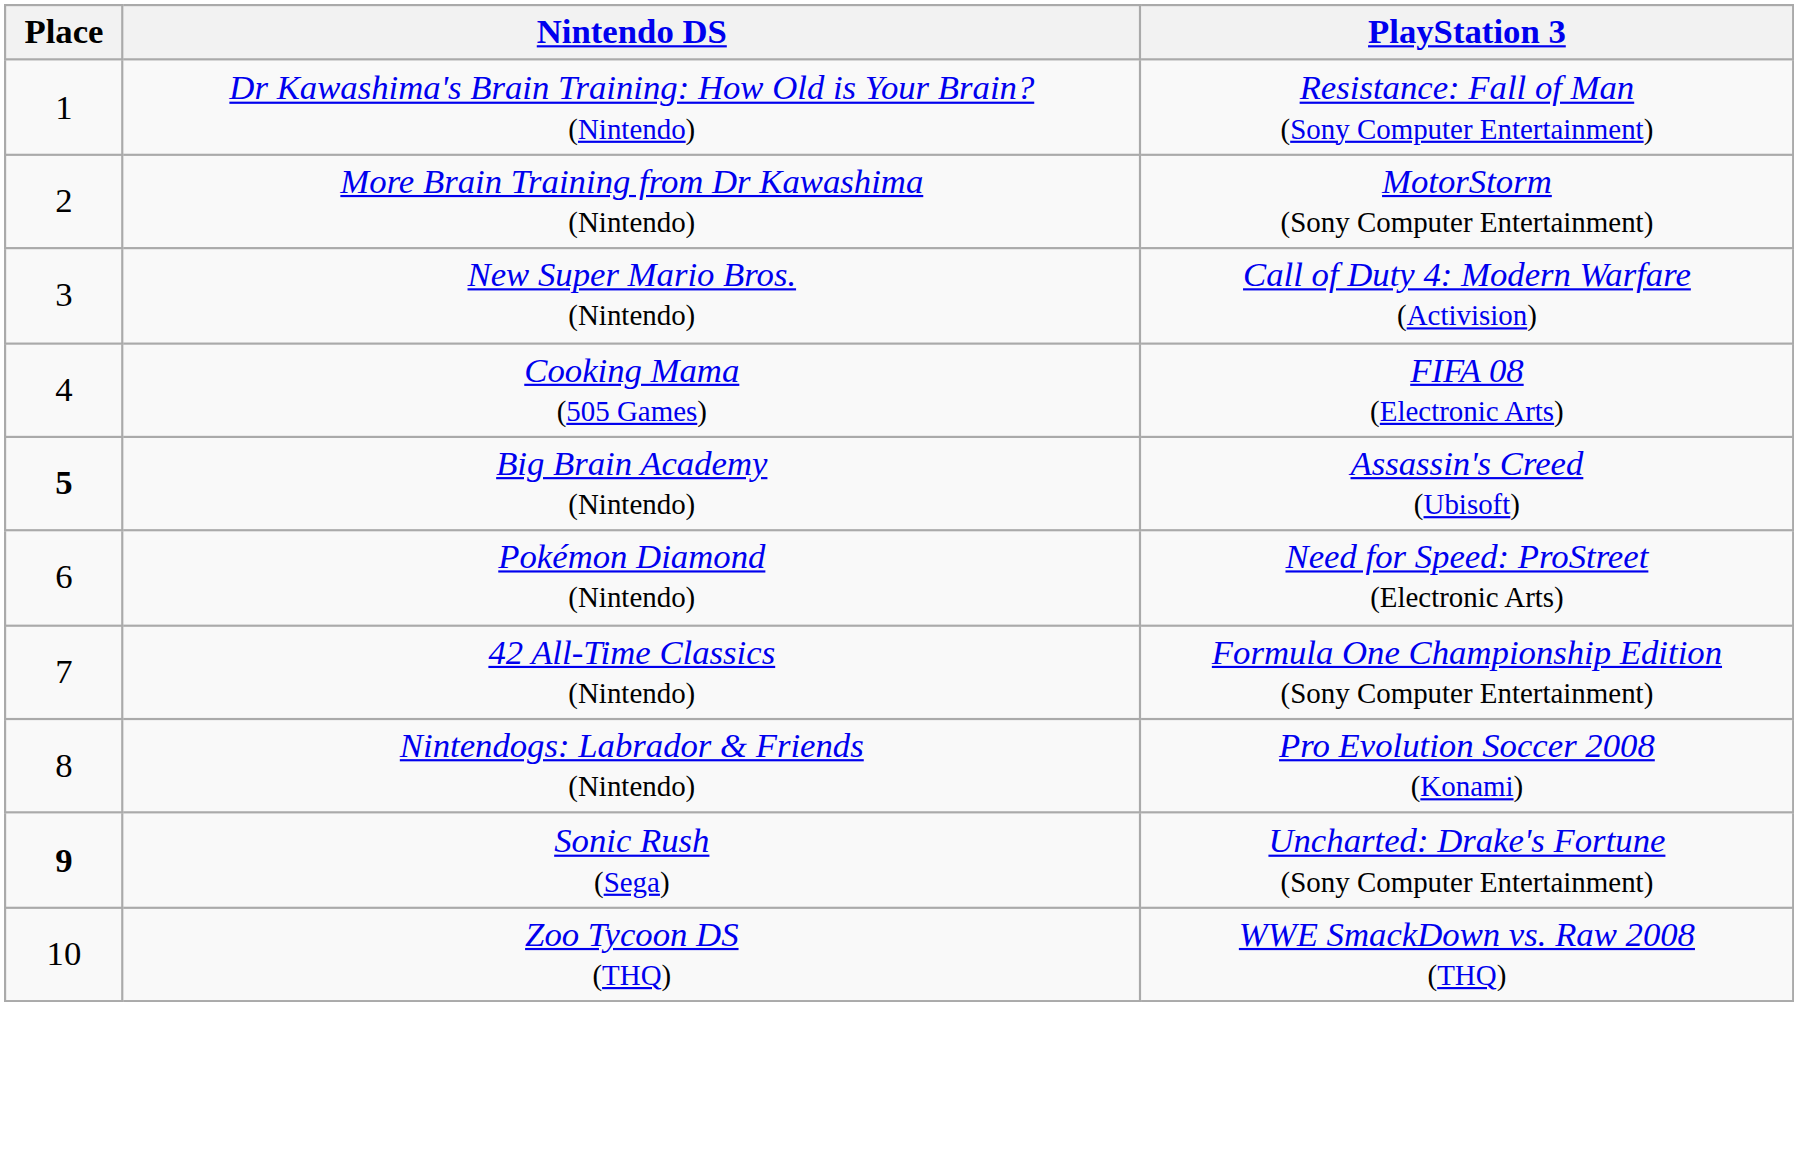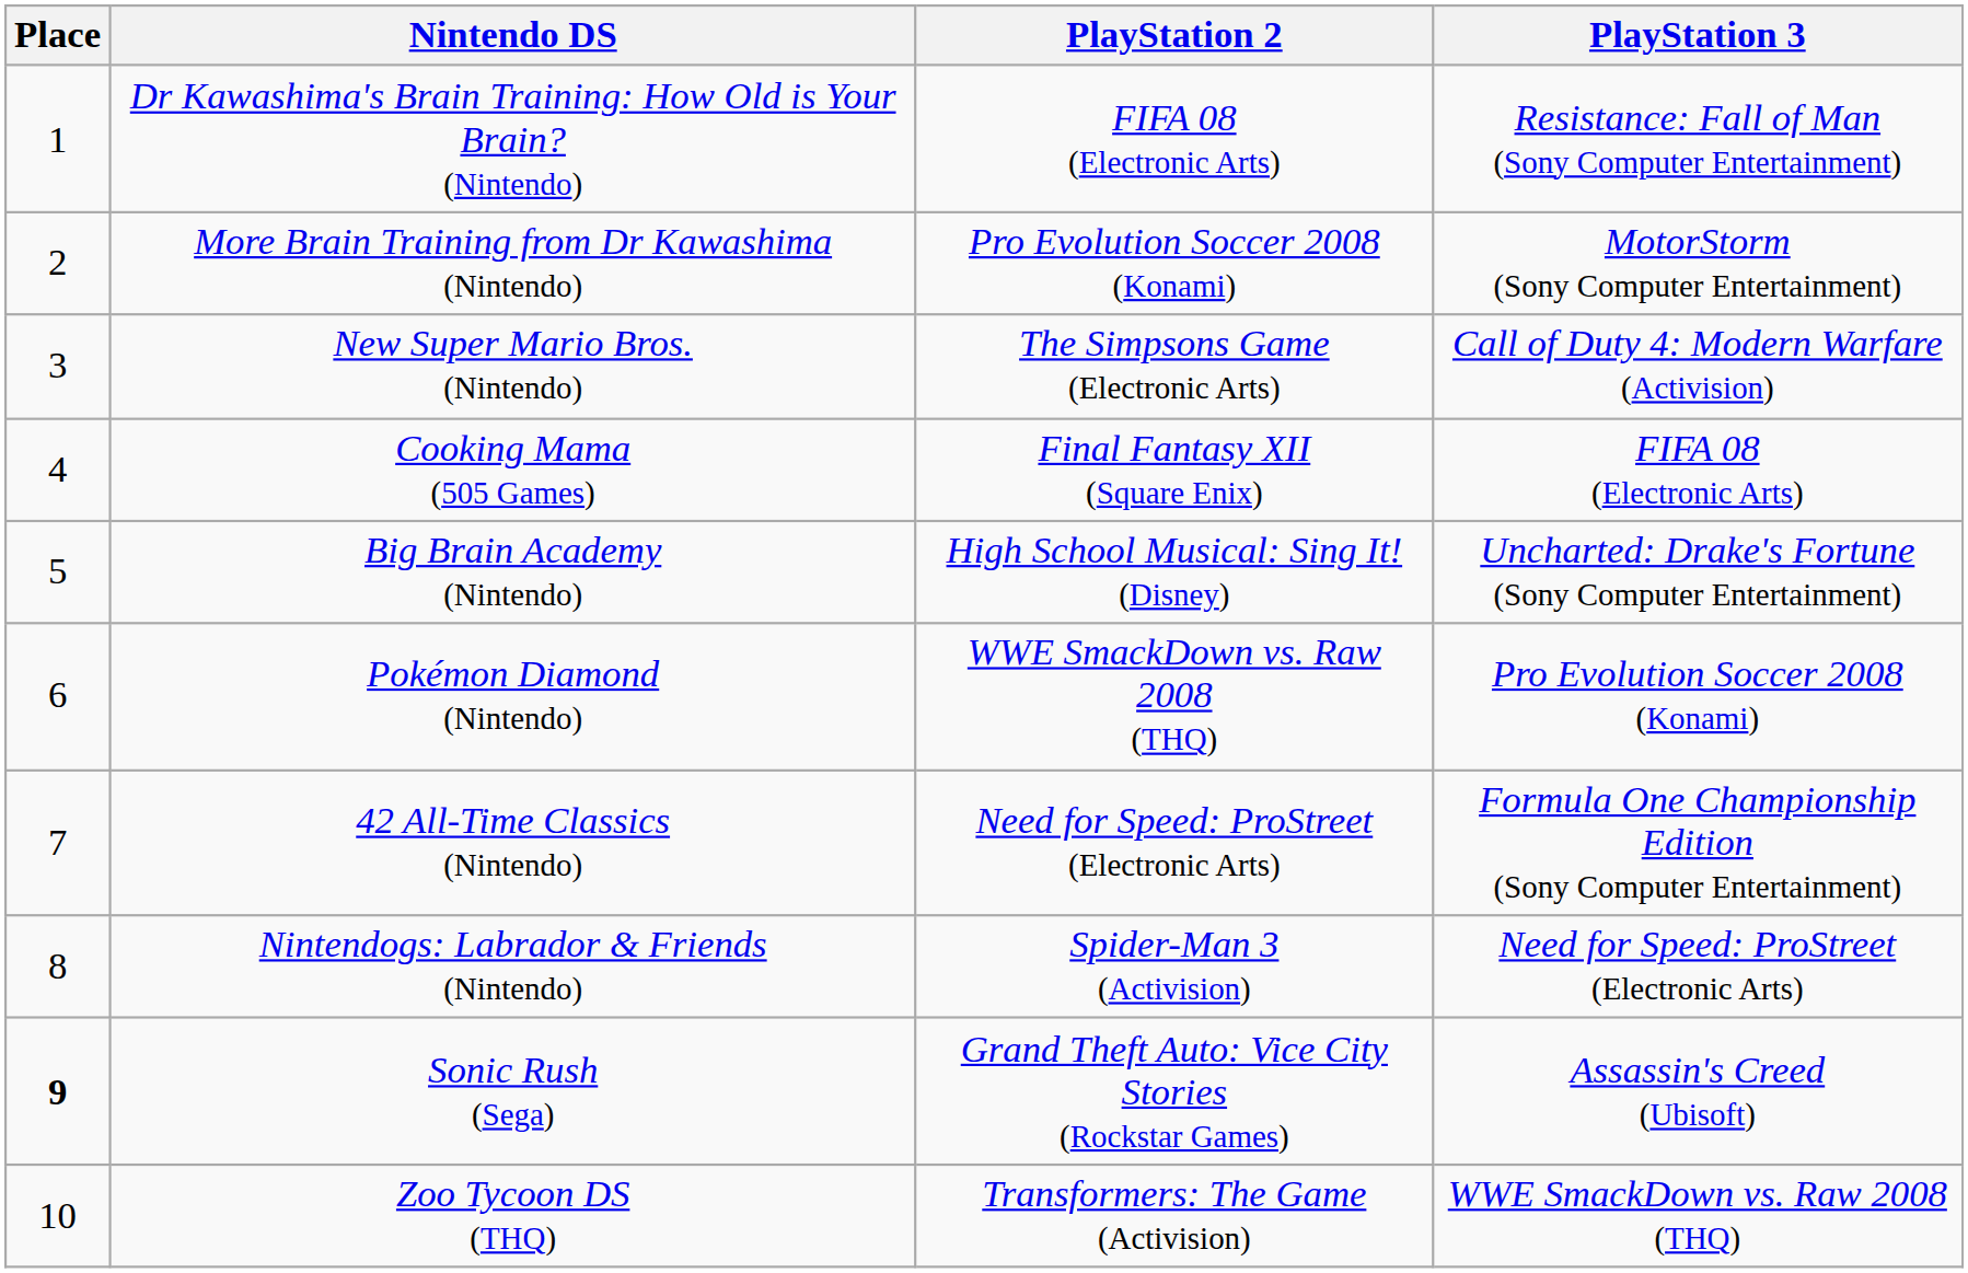+ column: PlayStation 2 | FIFA 08 (Electronic Arts) | Pro Evolution Soccer 2008 (Konami) | The Simpsons Game (Electronic Arts) | Final Fantasy XII (Square Enix) | High School Musical: Sing It! (Disney) | WWE SmackDown vs. Raw 2008 (THQ) | Need for Speed: ProStreet (Electronic Arts) | Spider-Man 3 (Activision) | Grand Theft Auto: Vice City Stories (Rockstar Games) | Transformers: The Game (Activision)
Big Brain Academy (Nintendo) | Place: bold -> normal
Big Brain Academy (Nintendo) | PlayStation 3: Assassin's Creed (Ubisoft) -> Uncharted: Drake's Fortune (Sony Computer Entertainment)
Pokémon Diamond (Nintendo) | PlayStation 3: Need for Speed: ProStreet (Electronic Arts) -> Pro Evolution Soccer 2008 (Konami)
Nintendogs: Labrador & Friends (Nintendo) | PlayStation 3: Pro Evolution Soccer 2008 (Konami) -> Need for Speed: ProStreet (Electronic Arts)
Sonic Rush (Sega) | PlayStation 3: Uncharted: Drake's Fortune (Sony Computer Entertainment) -> Assassin's Creed (Ubisoft)
